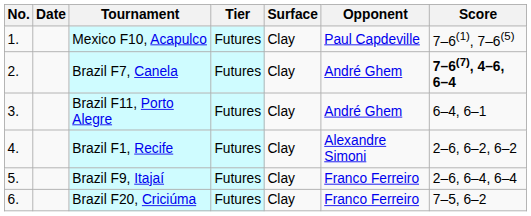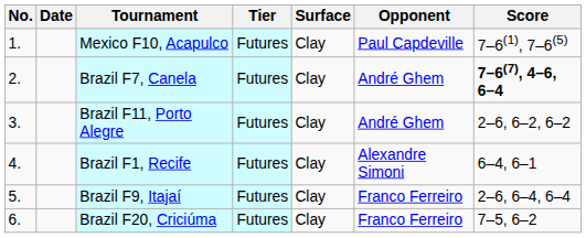Brazil F11, Porto Alegre | Score: 6–4, 6–1 -> 2–6, 6–2, 6–2
Brazil F1, Recife | Score: 2–6, 6–2, 6–2 -> 6–4, 6–1
